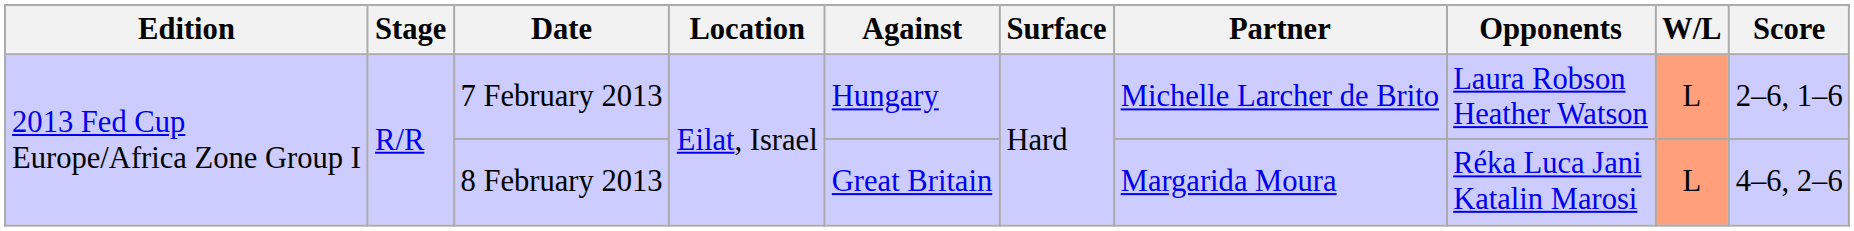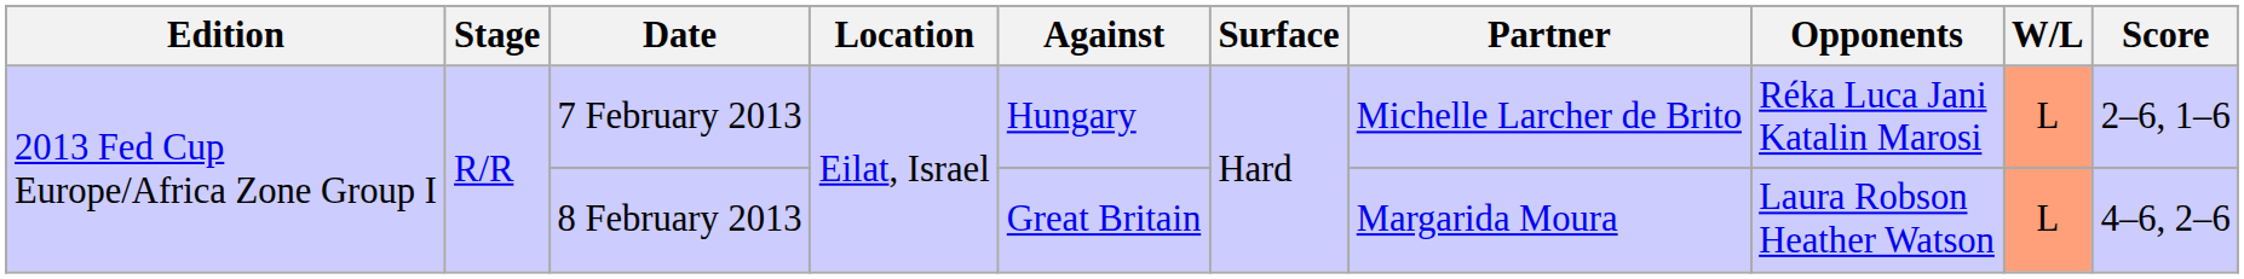7 February 2013 | Opponents: Laura Robson Heather Watson -> Réka Luca Jani Katalin Marosi
8 February 2013 | Opponents: Réka Luca Jani Katalin Marosi -> Laura Robson Heather Watson
